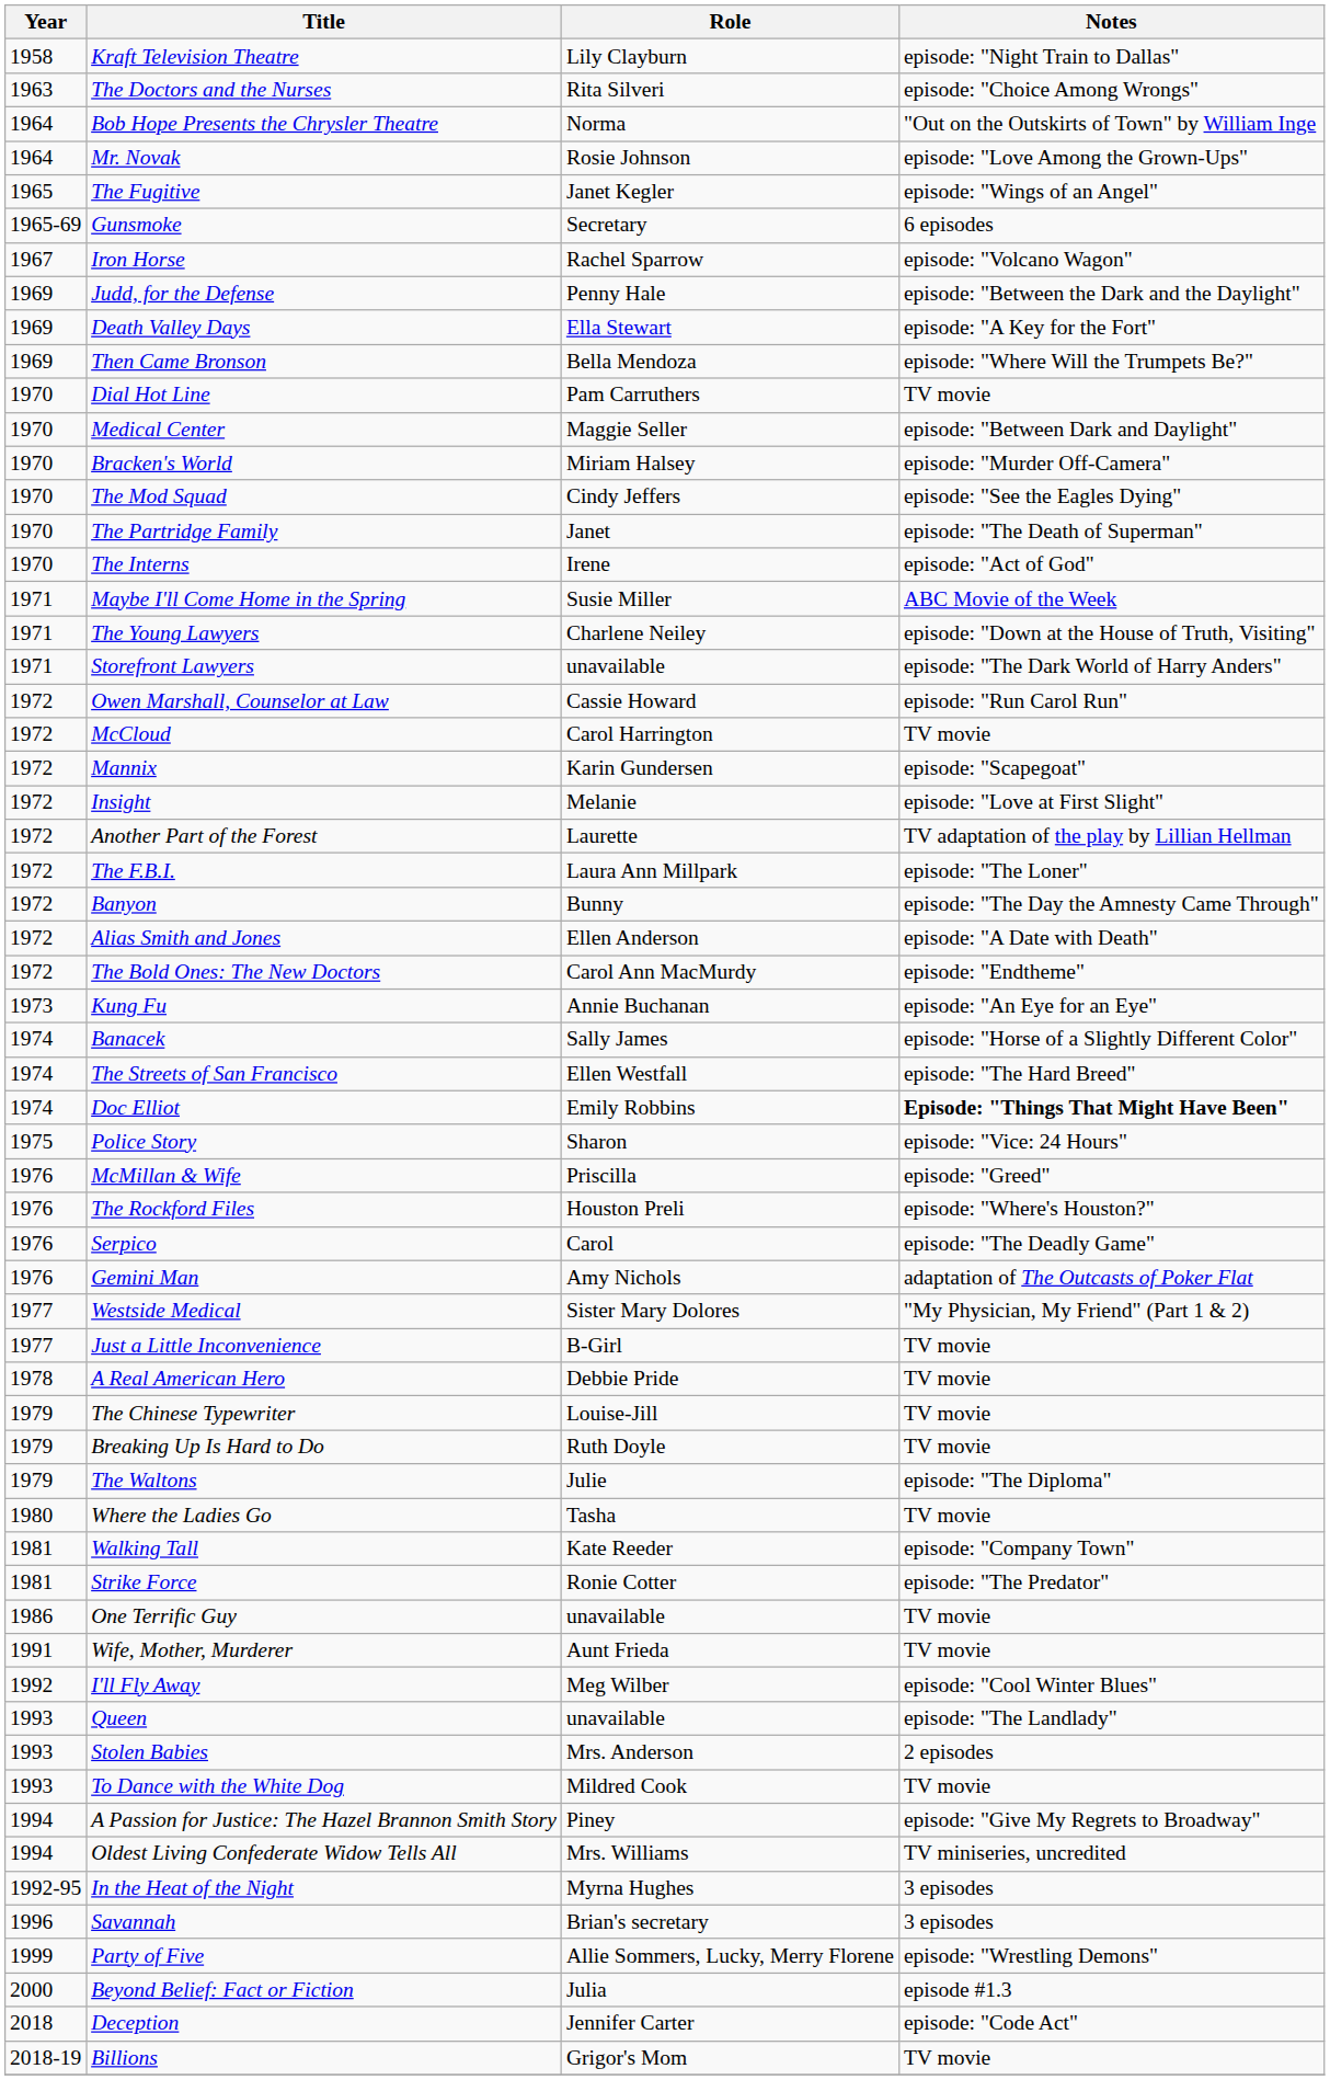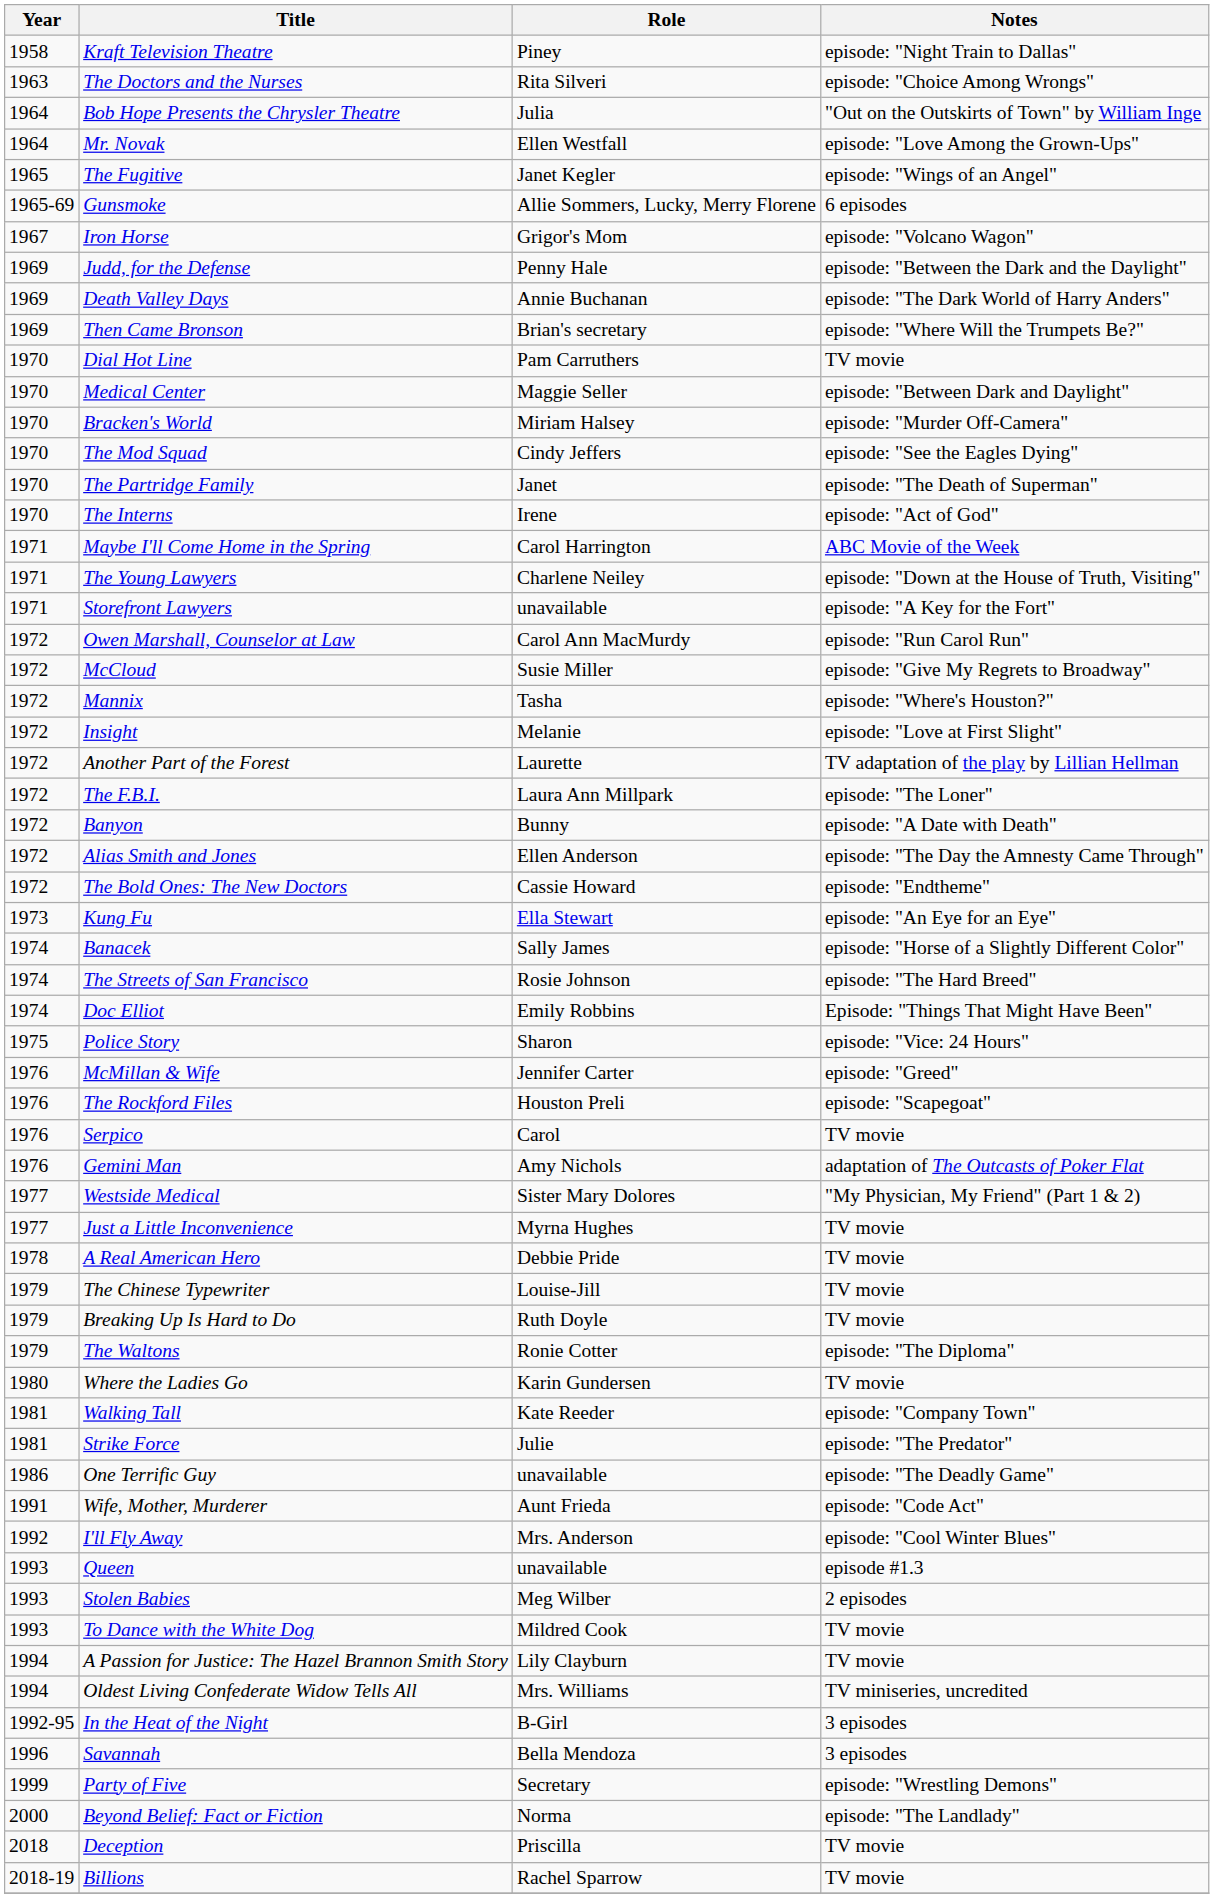Kraft Television Theatre | Role: Lily Clayburn -> Piney
Bob Hope Presents the Chrysler Theatre | Role: Norma -> Julia
Mr. Novak | Role: Rosie Johnson -> Ellen Westfall
Gunsmoke | Role: Secretary -> Allie Sommers, Lucky, Merry Florene
Iron Horse | Role: Rachel Sparrow -> Grigor's Mom
Death Valley Days | Role: Ella Stewart -> Annie Buchanan
Death Valley Days | Notes: episode: "A Key for the Fort" -> episode: "The Dark World of Harry Anders"
Then Came Bronson | Role: Bella Mendoza -> Brian's secretary
Maybe I'll Come Home in the Spring | Role: Susie Miller -> Carol Harrington
Storefront Lawyers | Notes: episode: "The Dark World of Harry Anders" -> episode: "A Key for the Fort"
Owen Marshall, Counselor at Law | Role: Cassie Howard -> Carol Ann MacMurdy
McCloud | Role: Carol Harrington -> Susie Miller
McCloud | Notes: TV movie -> episode: "Give My Regrets to Broadway"
Mannix | Role: Karin Gundersen -> Tasha
Mannix | Notes: episode: "Scapegoat" -> episode: "Where's Houston?"
Banyon | Notes: episode: "The Day the Amnesty Came Through" -> episode: "A Date with Death"
Alias Smith and Jones | Notes: episode: "A Date with Death" -> episode: "The Day the Amnesty Came Through"
The Bold Ones: The New Doctors | Role: Carol Ann MacMurdy -> Cassie Howard
Kung Fu | Role: Annie Buchanan -> Ella Stewart
The Streets of San Francisco | Role: Ellen Westfall -> Rosie Johnson
Doc Elliot | Notes: bold -> normal
McMillan & Wife | Role: Priscilla -> Jennifer Carter
The Rockford Files | Notes: episode: "Where's Houston?" -> episode: "Scapegoat"
Serpico | Notes: episode: "The Deadly Game" -> TV movie
Just a Little Inconvenience | Role: B-Girl -> Myrna Hughes
The Waltons | Role: Julie -> Ronie Cotter
Where the Ladies Go | Role: Tasha -> Karin Gundersen
Strike Force | Role: Ronie Cotter -> Julie
One Terrific Guy | Notes: TV movie -> episode: "The Deadly Game"
Wife, Mother, Murderer | Notes: TV movie -> episode: "Code Act"
I'll Fly Away | Role: Meg Wilber -> Mrs. Anderson
Queen | Notes: episode: "The Landlady" -> episode #1.3
Stolen Babies | Role: Mrs. Anderson -> Meg Wilber
A Passion for Justice: The Hazel Brannon Smith Story | Role: Piney -> Lily Clayburn
A Passion for Justice: The Hazel Brannon Smith Story | Notes: episode: "Give My Regrets to Broadway" -> TV movie
In the Heat of the Night | Role: Myrna Hughes -> B-Girl
Savannah | Role: Brian's secretary -> Bella Mendoza
Party of Five | Role: Allie Sommers, Lucky, Merry Florene -> Secretary
Beyond Belief: Fact or Fiction | Role: Julia -> Norma
Beyond Belief: Fact or Fiction | Notes: episode #1.3 -> episode: "The Landlady"
Deception | Role: Jennifer Carter -> Priscilla
Deception | Notes: episode: "Code Act" -> TV movie
Billions | Role: Grigor's Mom -> Rachel Sparrow
